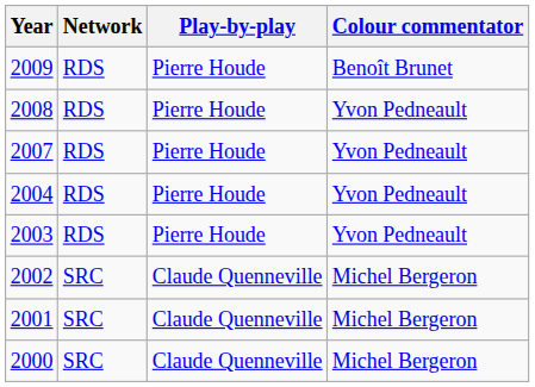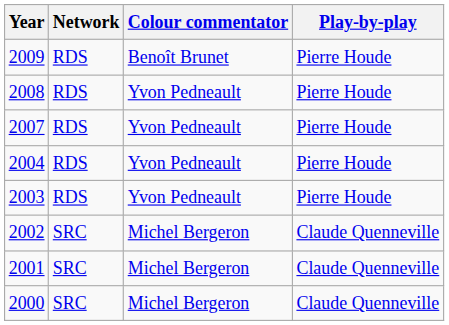columns swapped: Play-by-play <-> Colour commentator
